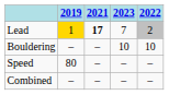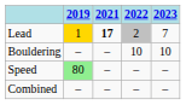columns swapped: 2022 <-> 2023
Speed | 2019: no background -> lightgreen background
